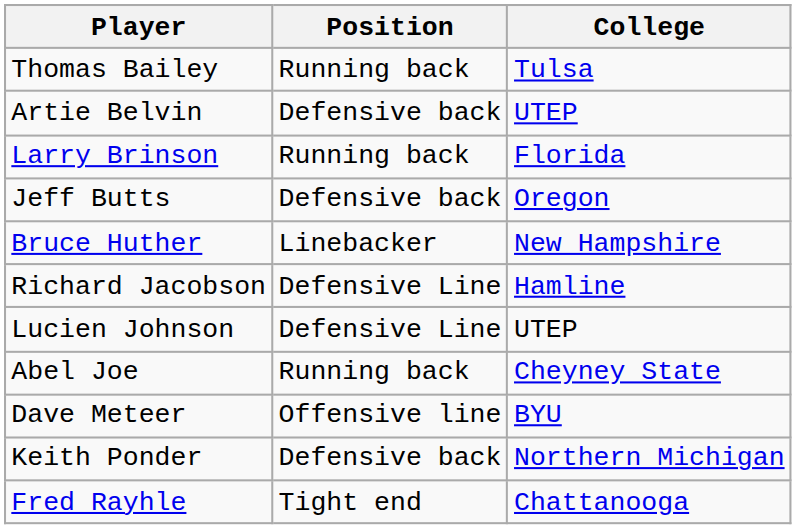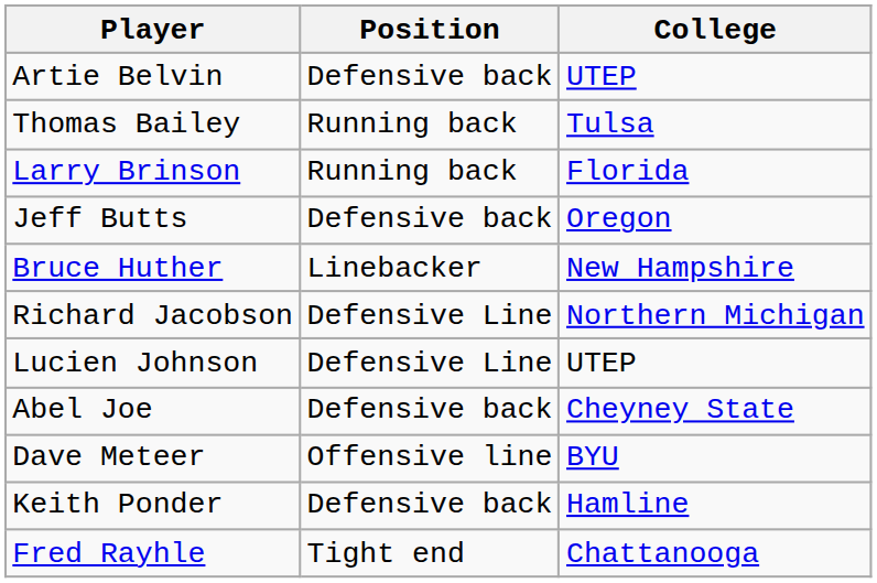rows swapped: Thomas Bailey <-> Artie Belvin
Richard Jacobson | College: Hamline -> Northern Michigan
Abel Joe | Position: Running back -> Defensive back
Keith Ponder | College: Northern Michigan -> Hamline
